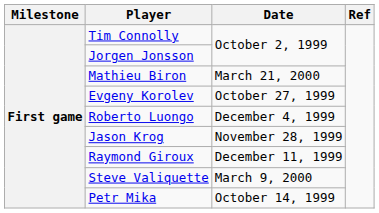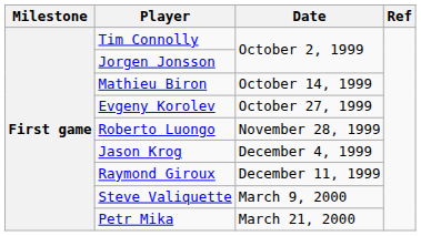Mathieu Biron | Date: March 21, 2000 -> October 14, 1999
Roberto Luongo | Date: December 4, 1999 -> November 28, 1999
Jason Krog | Date: November 28, 1999 -> December 4, 1999
Petr Mika | Date: October 14, 1999 -> March 21, 2000
